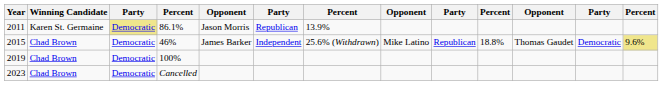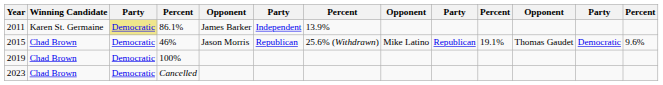2011 | column 5: Jason Morris -> James Barker
2011 | column 6: Republican -> Independent
2015 | column 5: James Barker -> Jason Morris
2015 | column 6: Independent -> Republican
2015 | column 10: 18.8% -> 19.1%
2015 | column 13: khaki background -> no background
